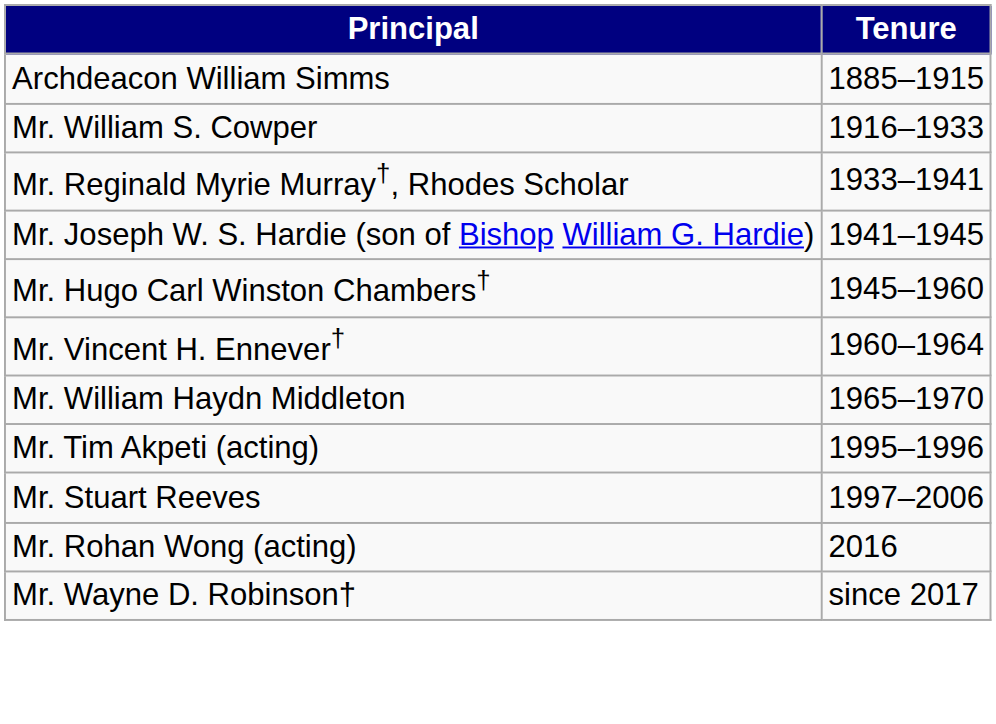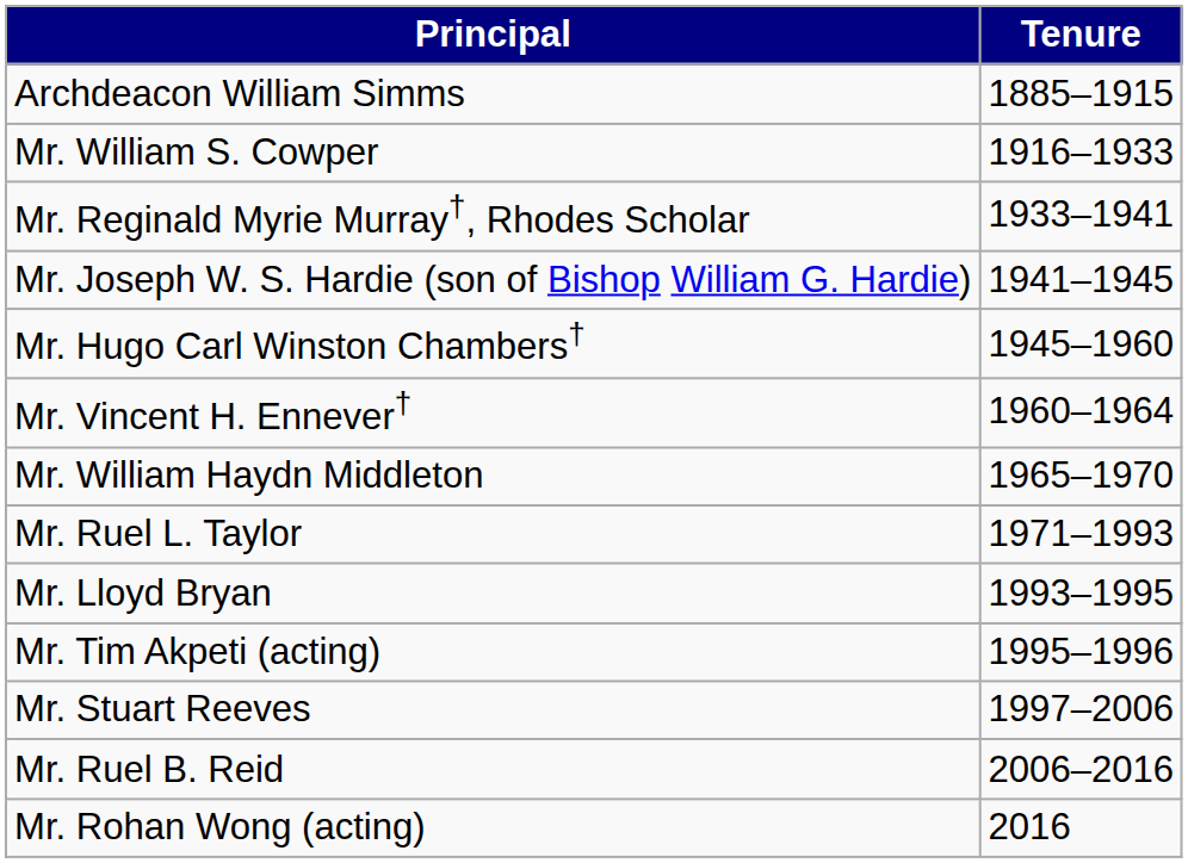+ row: Mr. Ruel L. Taylor | 1971–1993
+ row: Mr. Lloyd Bryan | 1993–1995
+ row: Mr. Ruel B. Reid | 2006–2016
- row: Mr. Wayne D. Robinson† | since 2017
